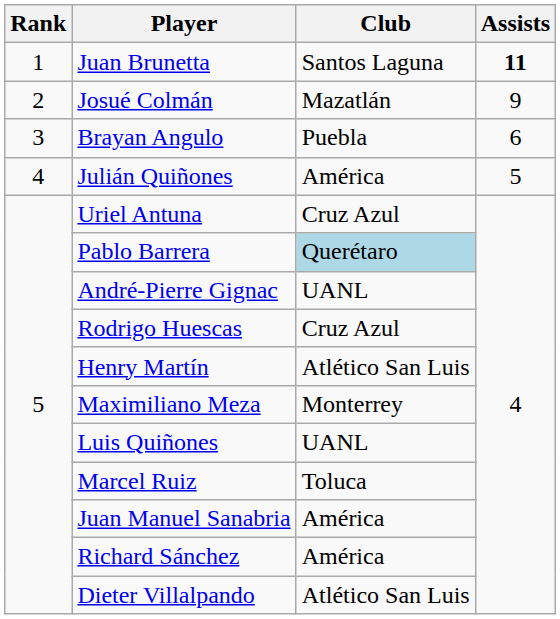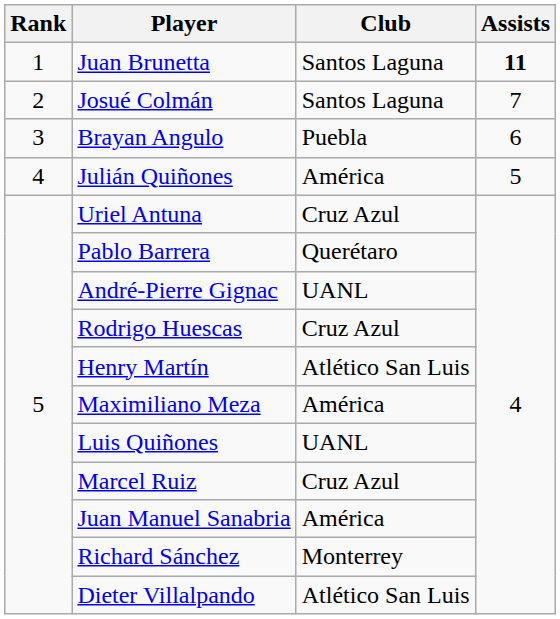Josué Colmán | Club: Mazatlán -> Santos Laguna
Josué Colmán | Assists: 9 -> 7
Pablo Barrera | Club: lightblue background -> no background
Maximiliano Meza | Club: Monterrey -> América
Marcel Ruiz | Club: Toluca -> Cruz Azul
Richard Sánchez | Club: América -> Monterrey
